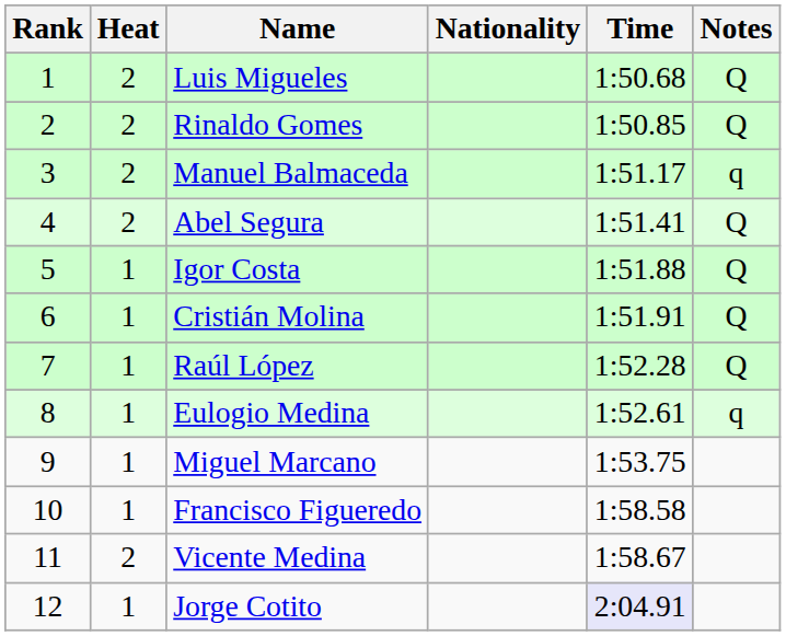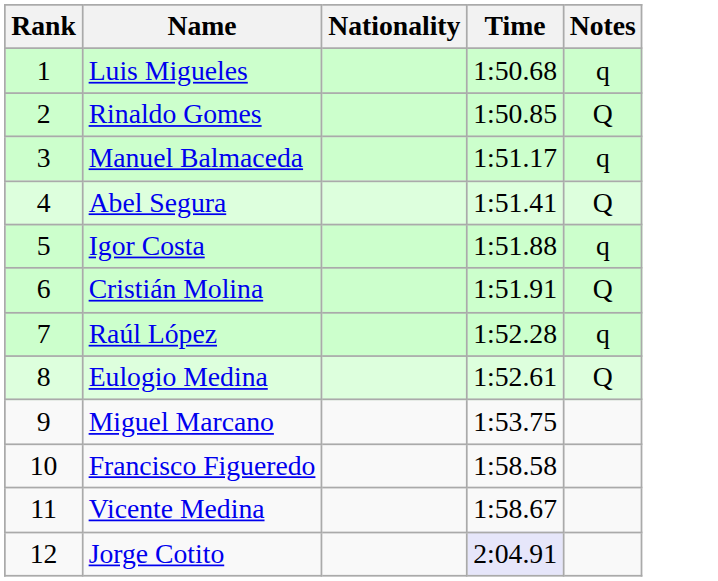- column: Heat | 2 | 2 | 2 | 2 | 1 | 1 | 1 | 1 | 1 | 1 | 2 | 1
Luis Migueles | Notes: Q -> q
Igor Costa | Notes: Q -> q
Raúl López | Notes: Q -> q
Eulogio Medina | Notes: q -> Q
